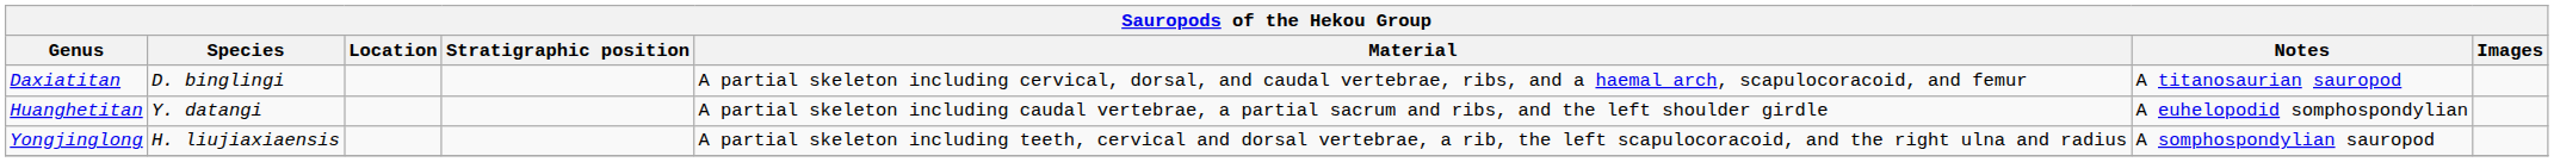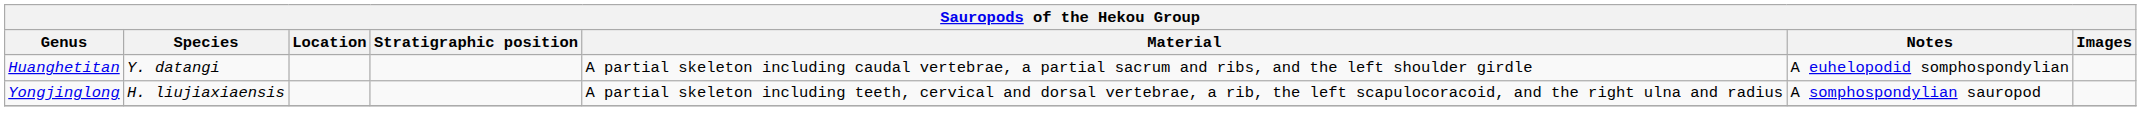- row: Daxiatitan | D. binglingi | A partial skeleton including cervical, dorsal, and caudal vertebrae, ribs, and a haemal arch, scapulocoracoid, and femur | A titanosaurian sauropod
